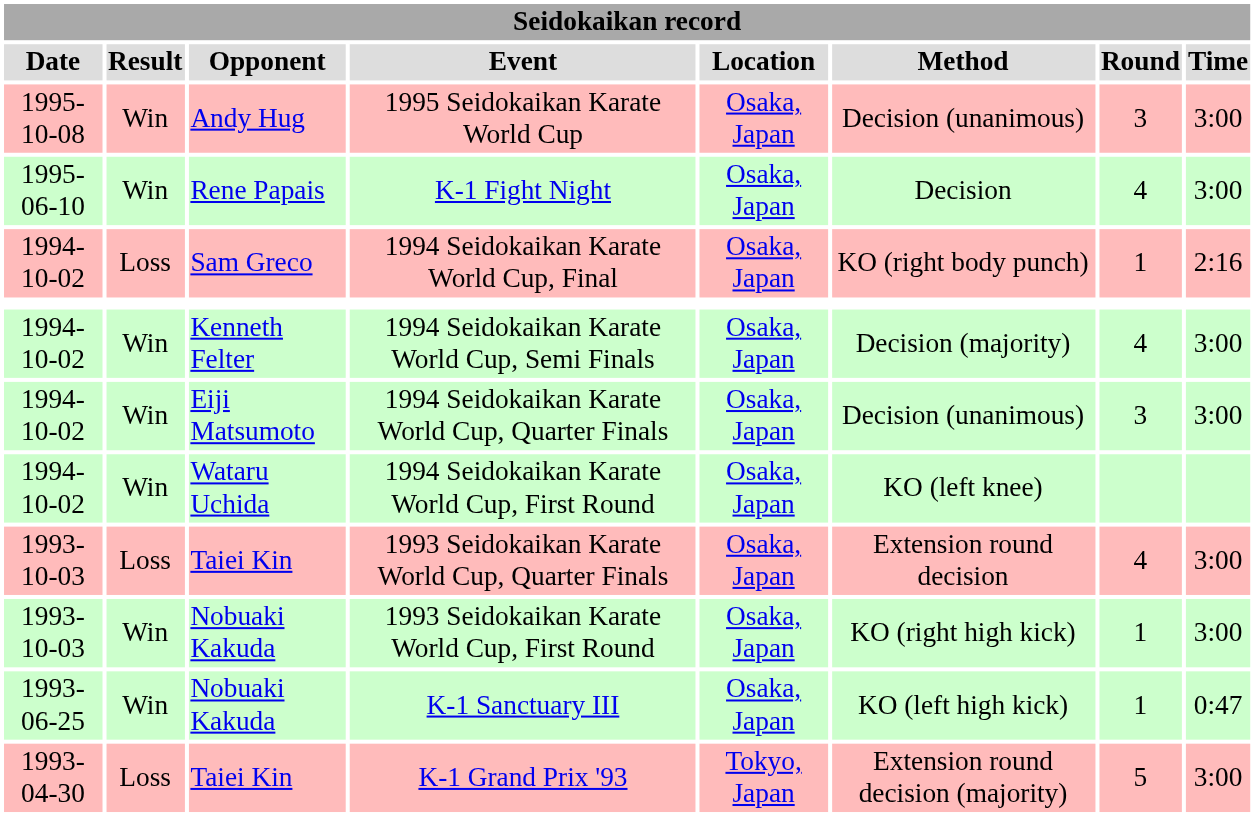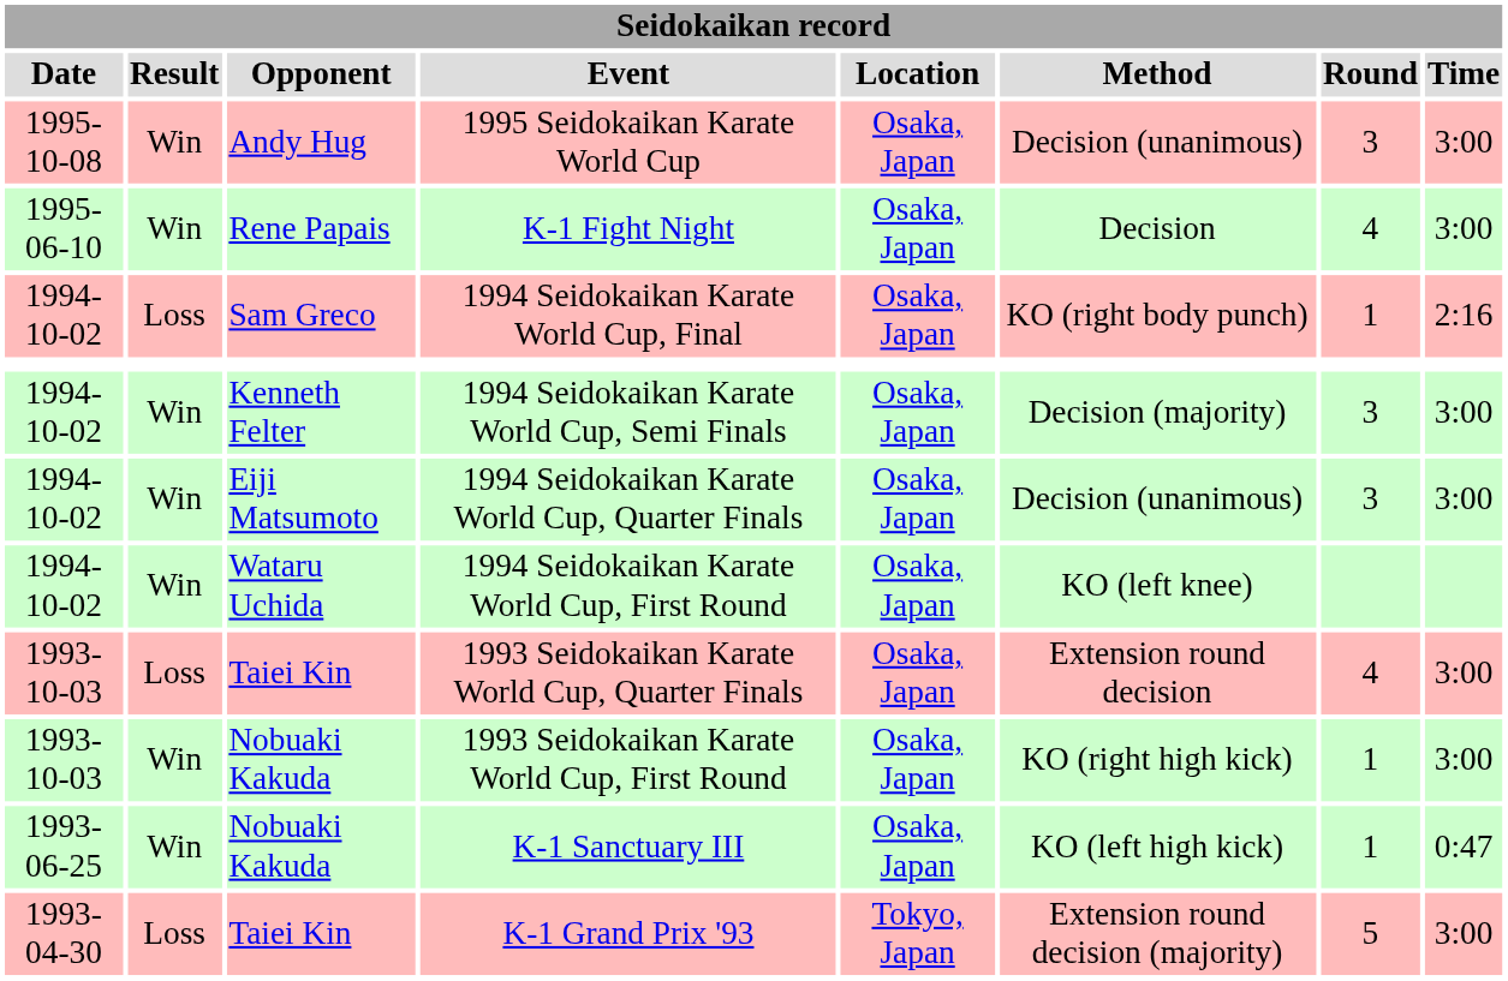1994 Seidokaikan Karate World Cup, Semi Finals | Seidokaikan record / Round: 4 -> 3
